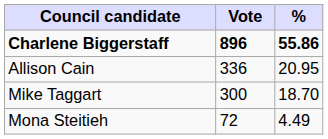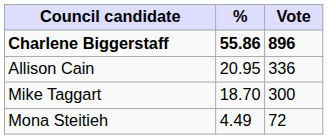columns swapped: Vote <-> %
